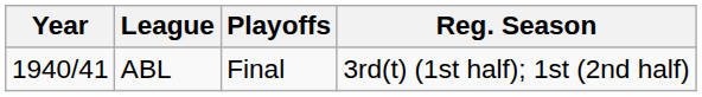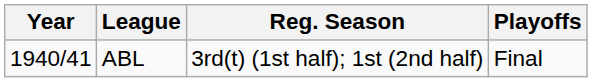columns swapped: Reg. Season <-> Playoffs
